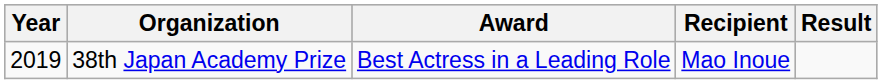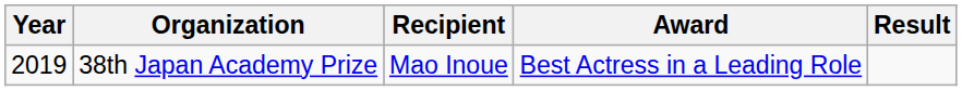columns swapped: Award <-> Recipient
